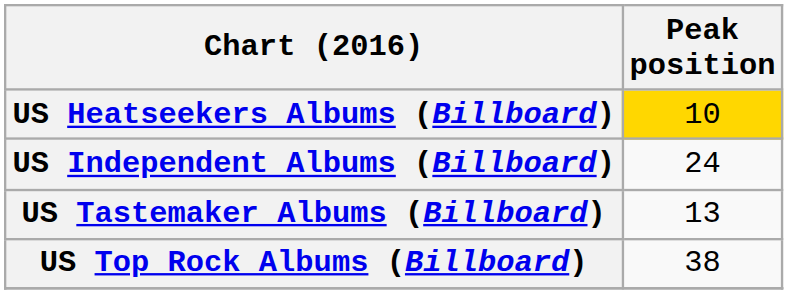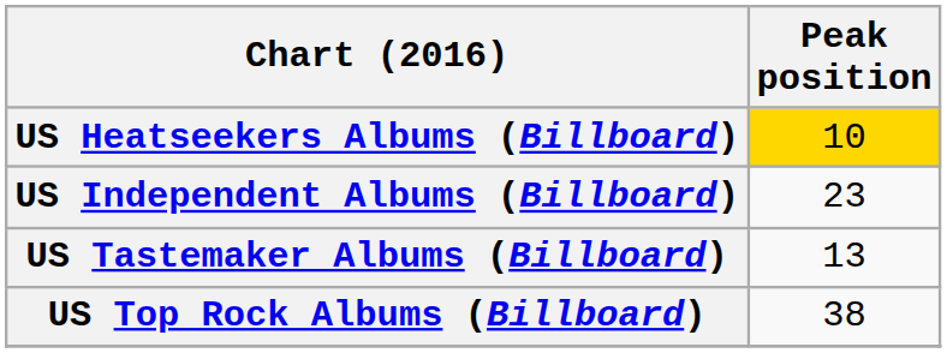US Independent Albums (Billboard) | Peak position: 24 -> 23
